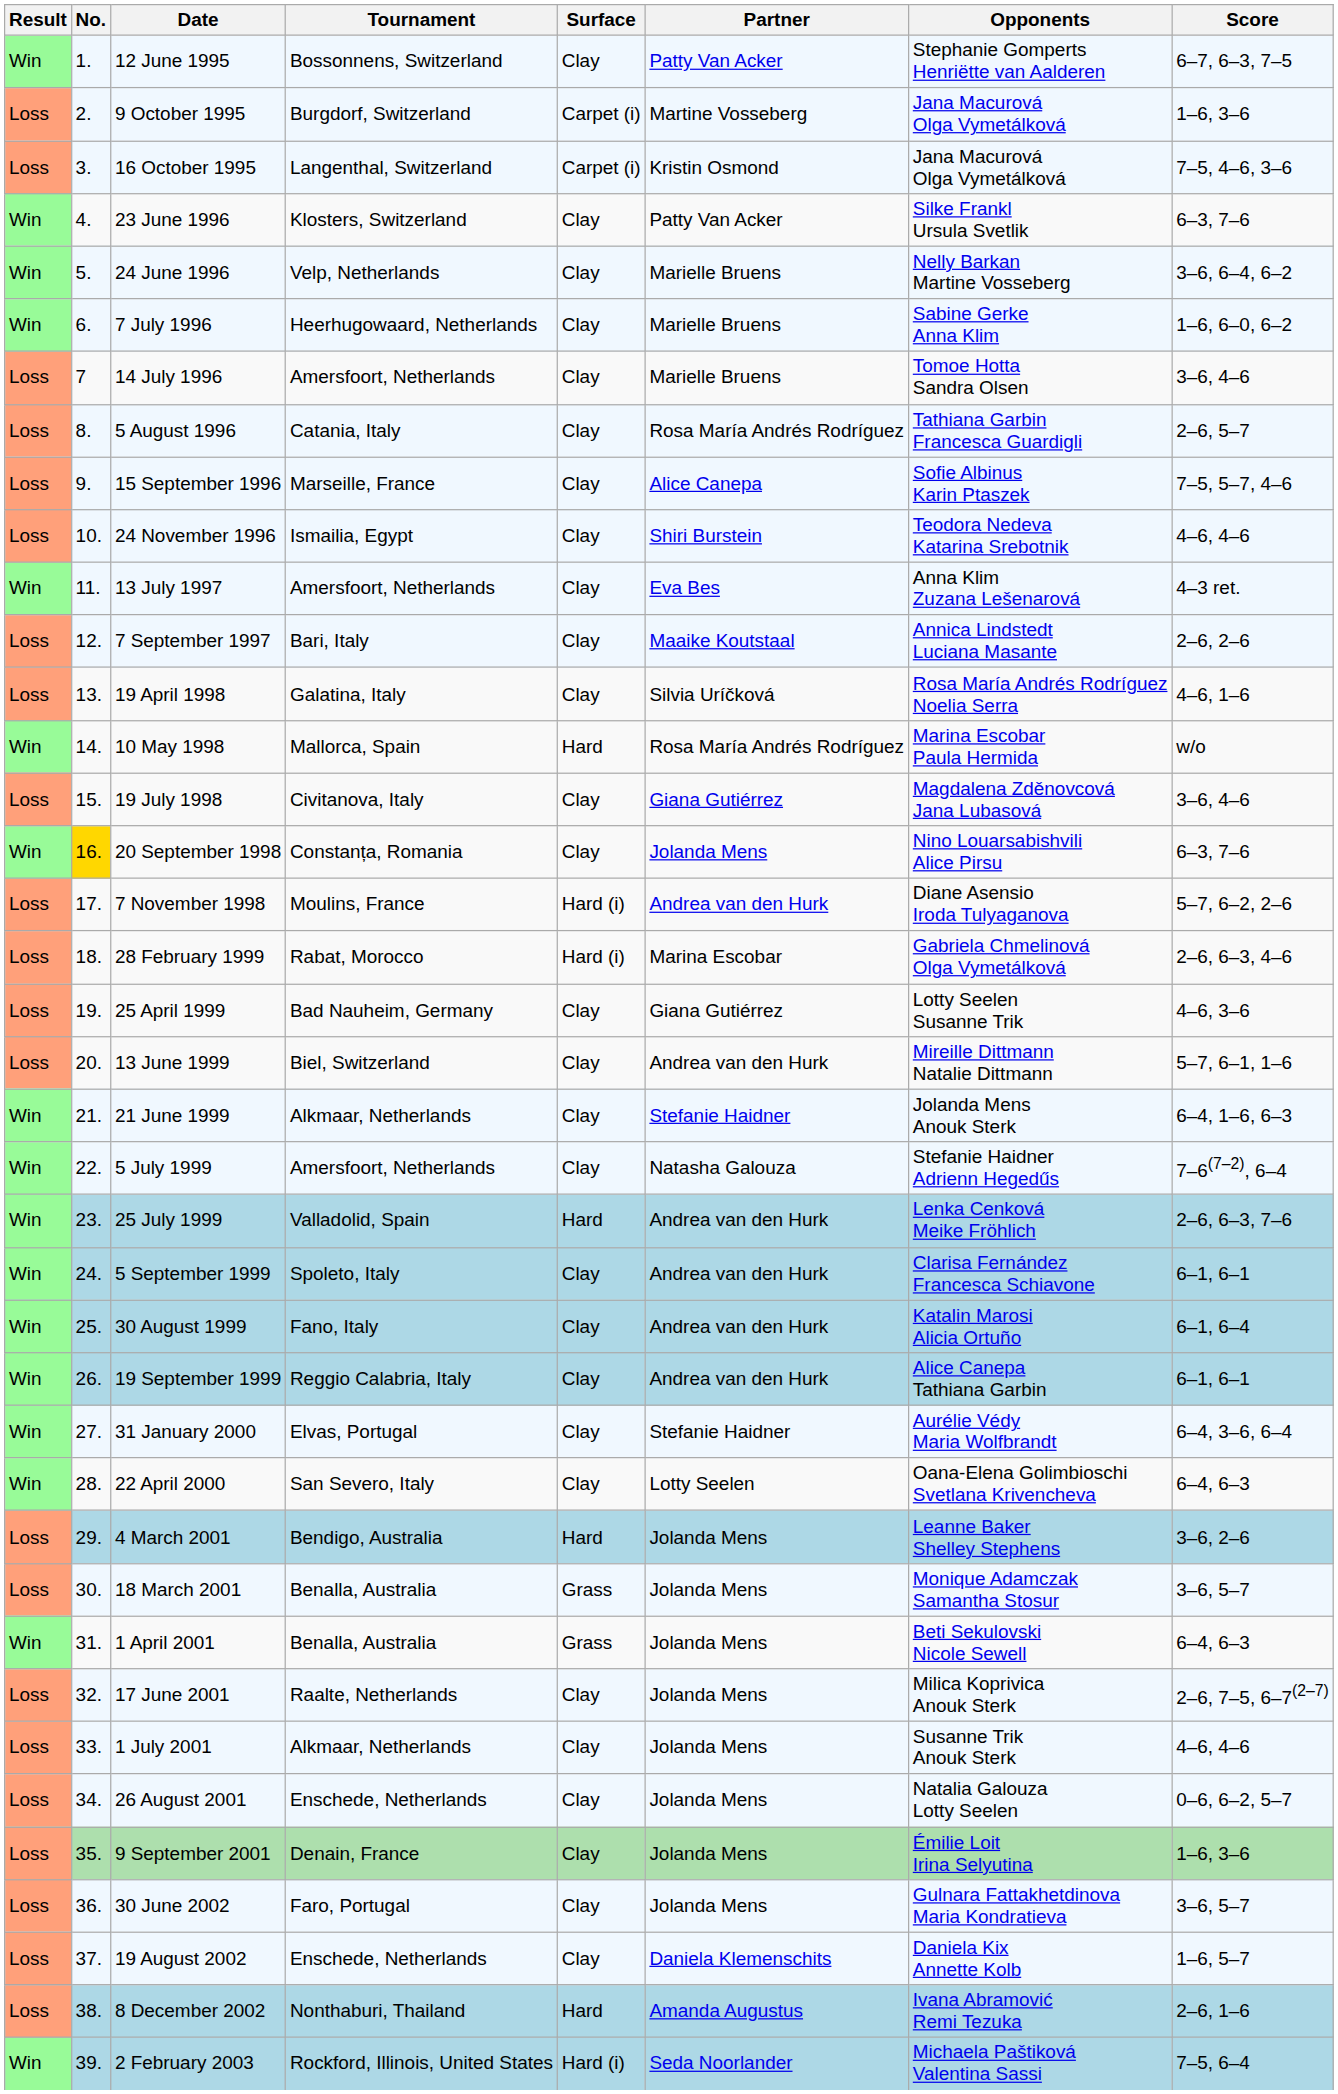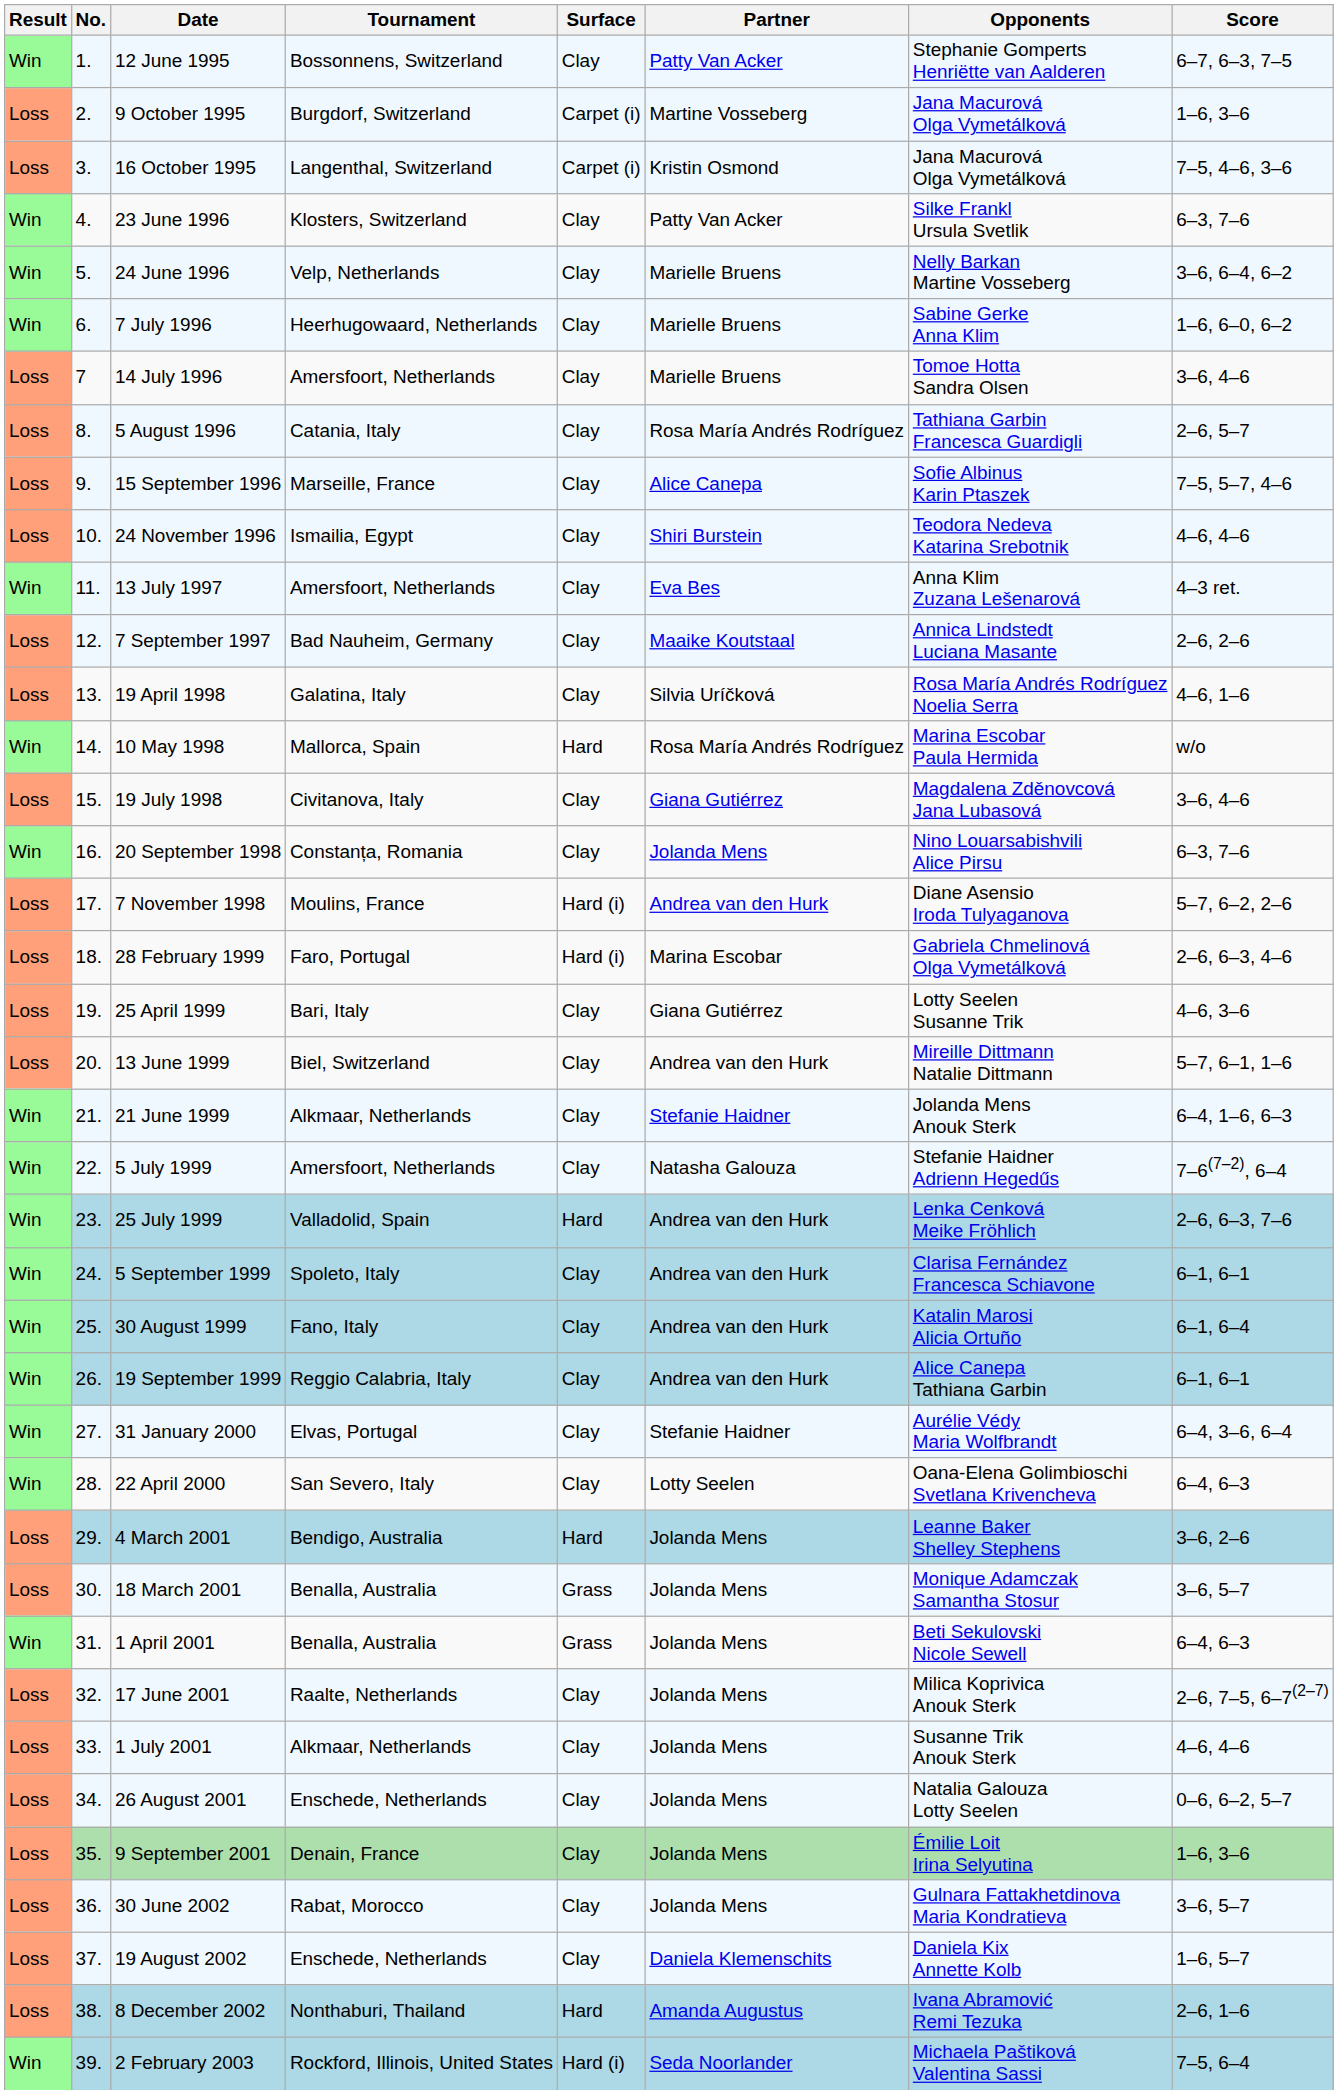7 September 1997 | Tournament: Bari, Italy -> Bad Nauheim, Germany
20 September 1998 | No.: gold background -> no background
28 February 1999 | Tournament: Rabat, Morocco -> Faro, Portugal
25 April 1999 | Tournament: Bad Nauheim, Germany -> Bari, Italy
30 June 2002 | Tournament: Faro, Portugal -> Rabat, Morocco
